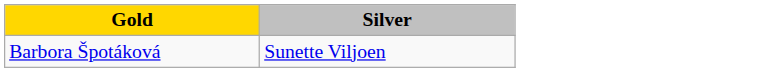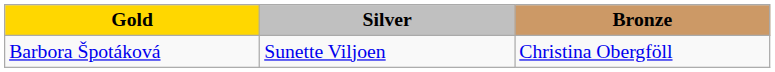+ column: Bronze | Christina Obergföll
